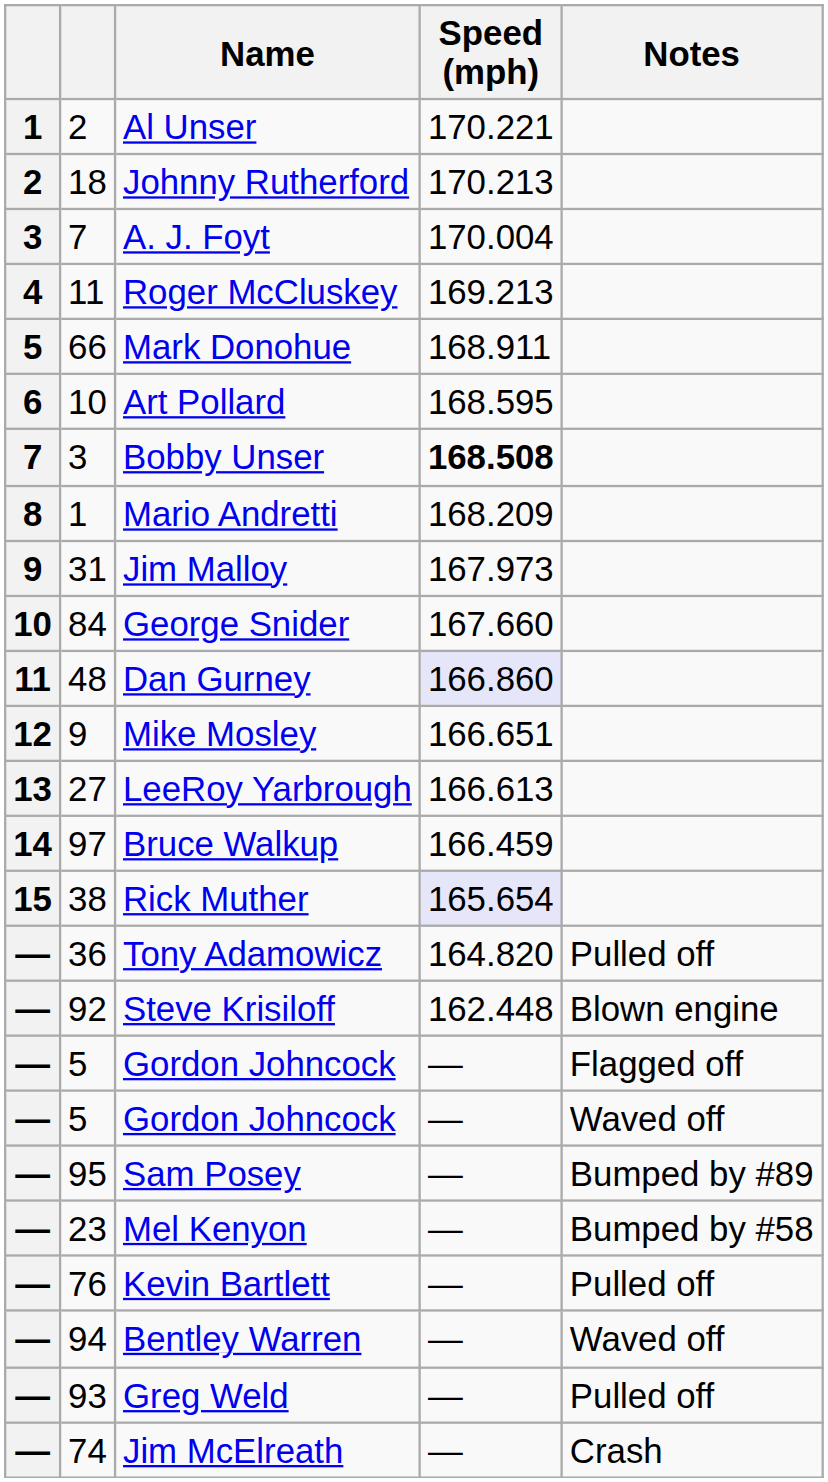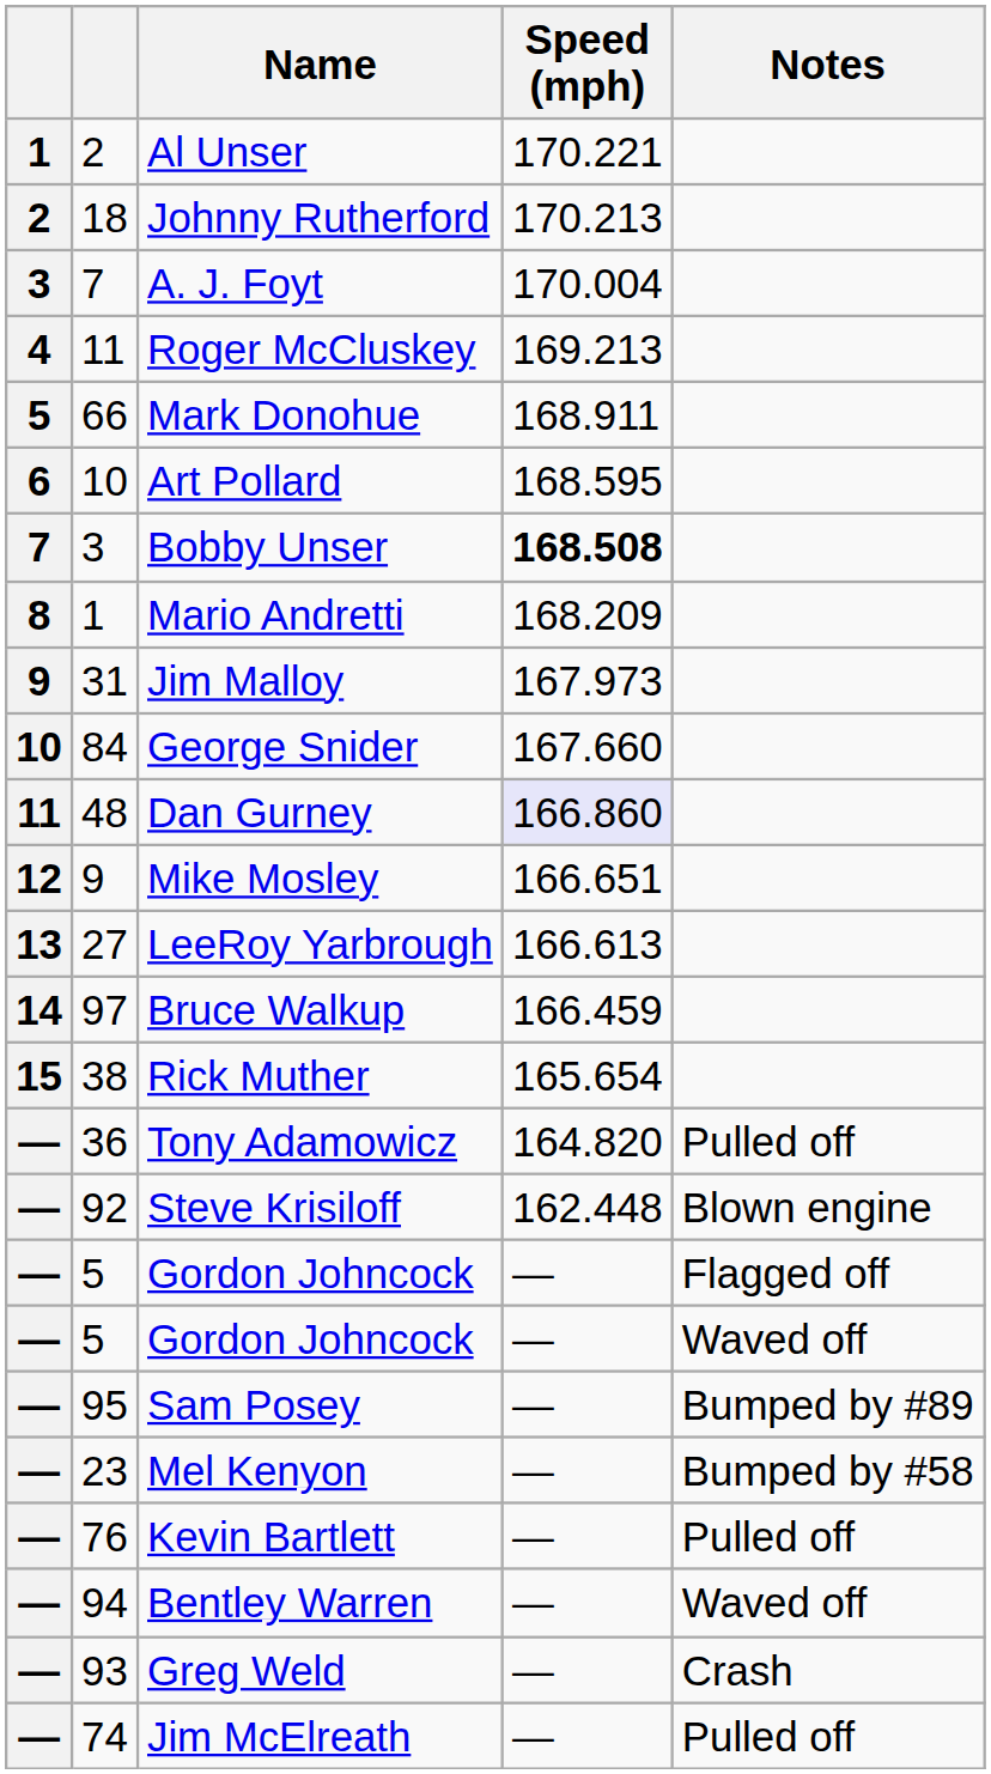Rick Muther | Speed (mph): lavender background -> no background
Greg Weld | Notes: Pulled off -> Crash
Jim McElreath | Notes: Crash -> Pulled off
